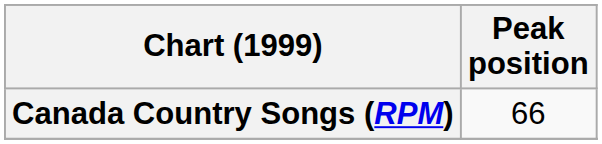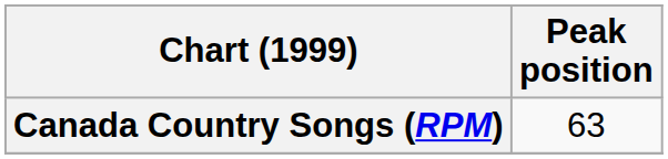Canada Country Songs (RPM) | Peak position: 66 -> 63
